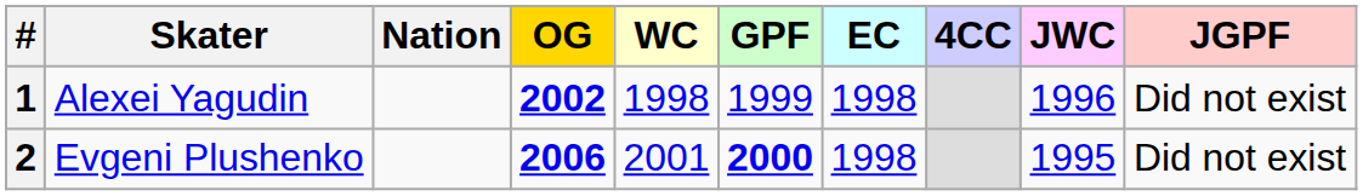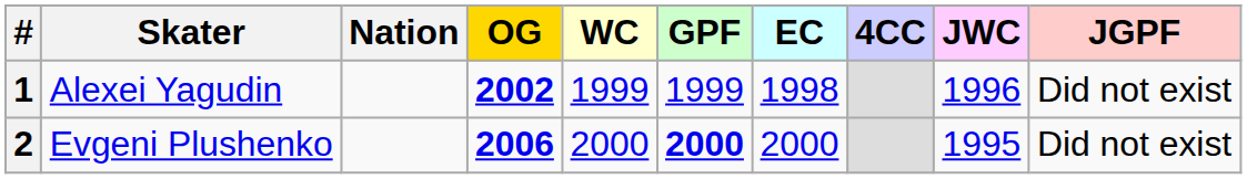1 | WC: 1998 -> 1999
2 | WC: 2001 -> 2000
2 | EC: 1998 -> 2000
